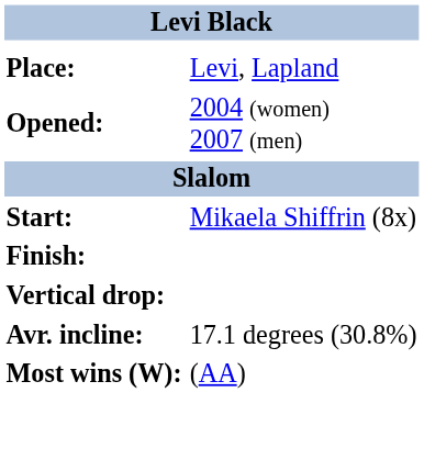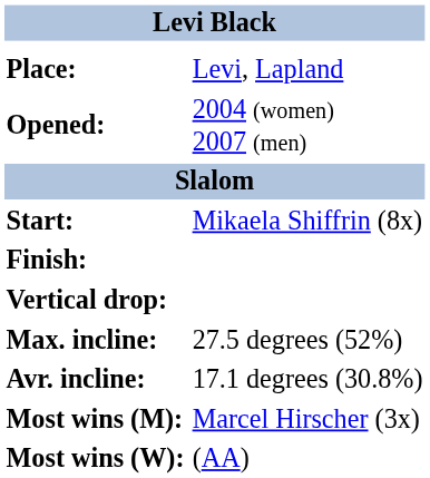+ row: Max. incline: | 27.5 degrees (52%)
+ row: Most wins (M): | Marcel Hirscher (3x)
